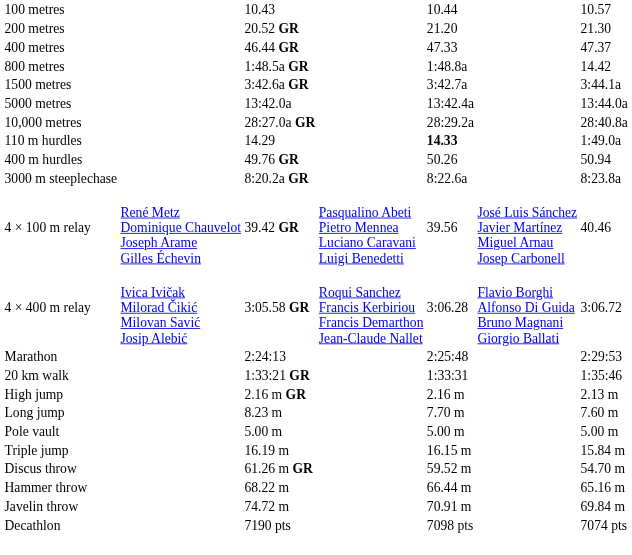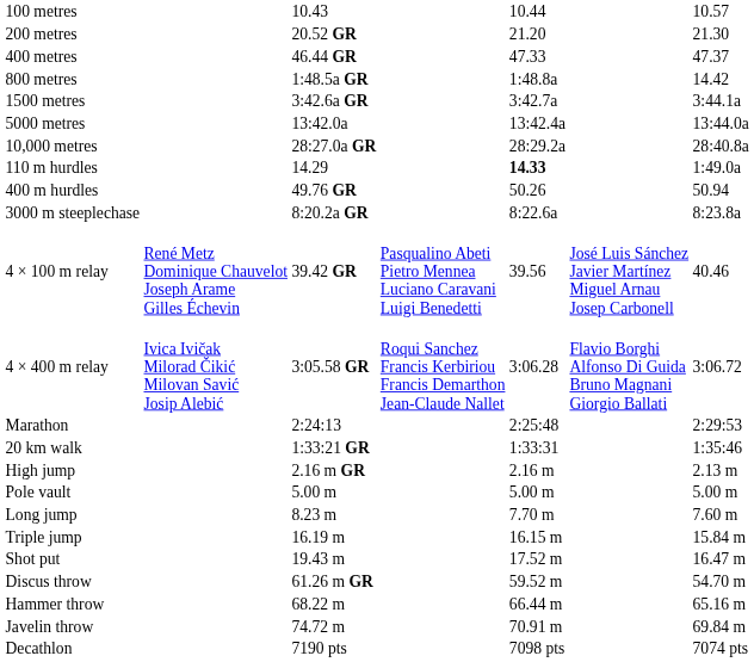rows swapped: Pole vault <-> Long jump
+ row: Shot put | 19.43 m | 17.52 m | 16.47 m
